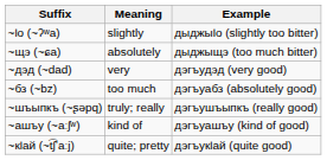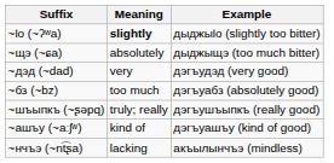~ӏо (~ʔʷa) | Meaning: normal -> bold
- row: ~кӏай (~t͡ʃʼaːj) | quite; pretty | дэгъукӏай (quite good)
+ row: ~нчъэ (~nt͡ʂa) | lacking | акъылынчъэ (mindless)
